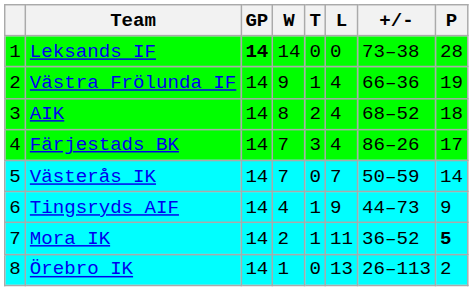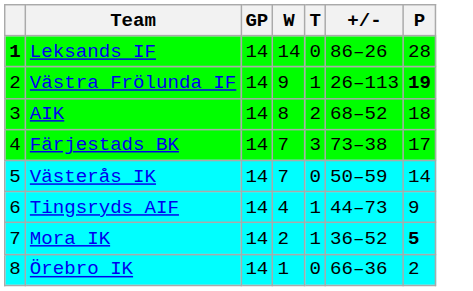- column: L | 0 | 4 | 4 | 4 | 7 | 9 | 11 | 13
Leksands IF | column 1: normal -> bold
Leksands IF | GP: bold -> normal
Leksands IF | +/-: 73–38 -> 86–26
Västra Frölunda IF | +/-: 66–36 -> 26–113
Västra Frölunda IF | P: normal -> bold
Färjestads BK | +/-: 86–26 -> 73–38
Örebro IK | +/-: 26–113 -> 66–36
